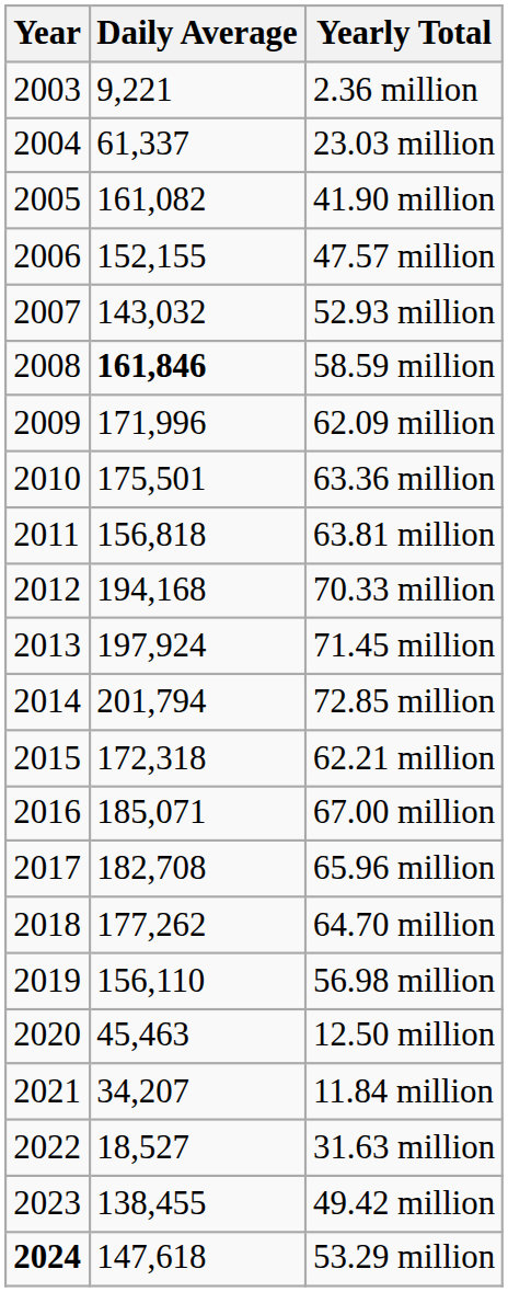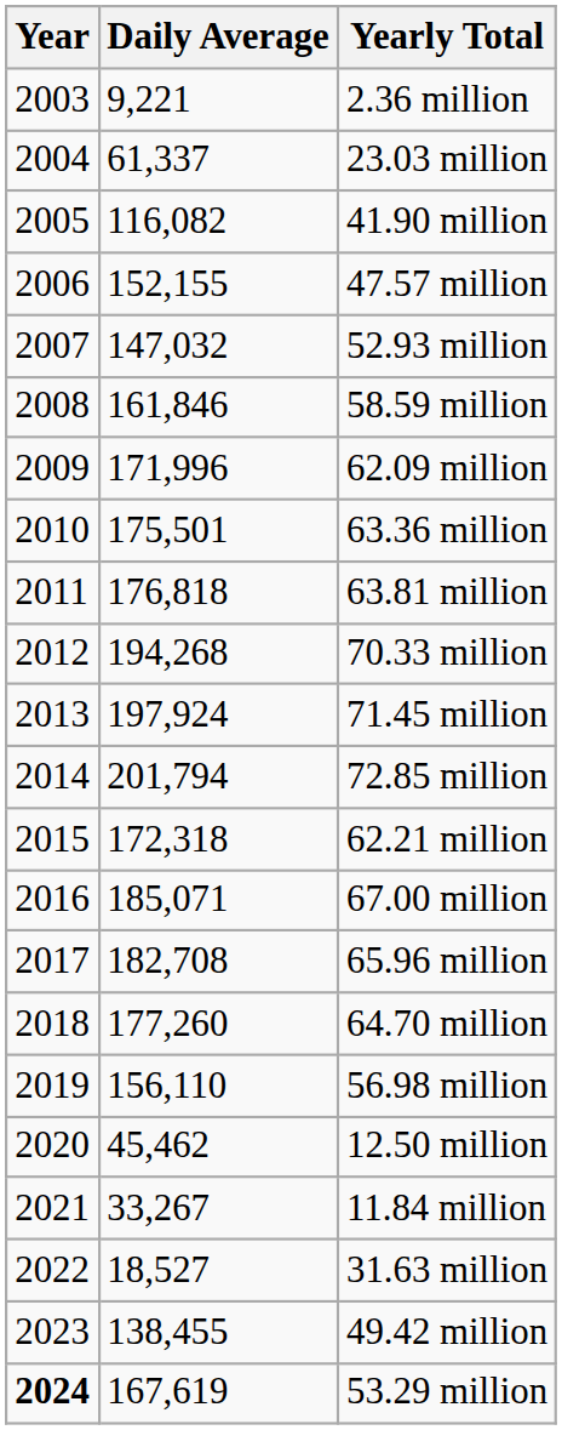41.90 million | Daily Average: 161,082 -> 116,082
52.93 million | Daily Average: 143,032 -> 147,032
58.59 million | Daily Average: bold -> normal
63.81 million | Daily Average: 156,818 -> 176,818
70.33 million | Daily Average: 194,168 -> 194,268
64.70 million | Daily Average: 177,262 -> 177,260
12.50 million | Daily Average: 45,463 -> 45,462
11.84 million | Daily Average: 34,207 -> 33,267
53.29 million | Daily Average: 147,618 -> 167,619
